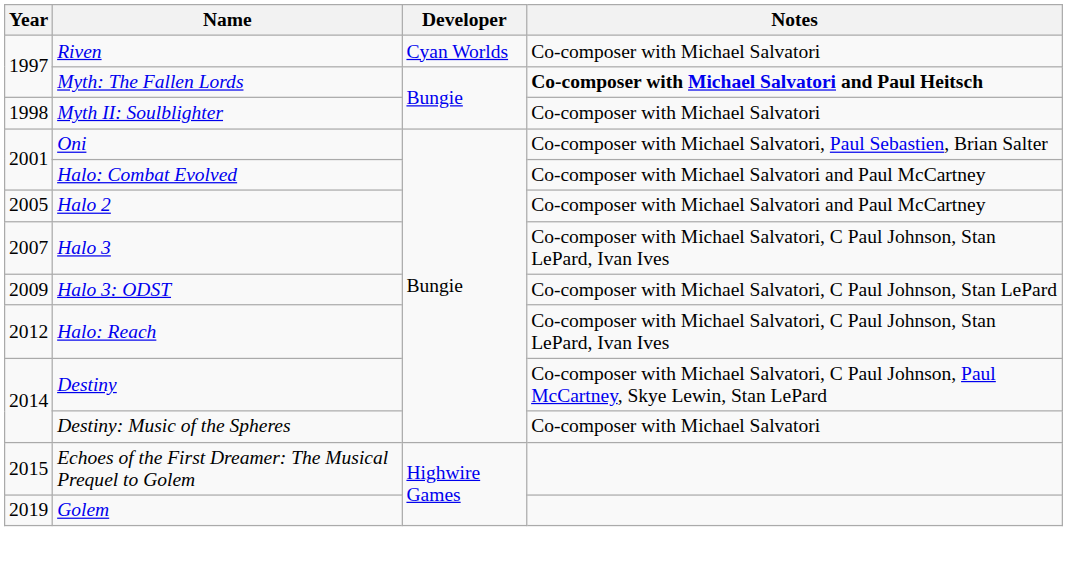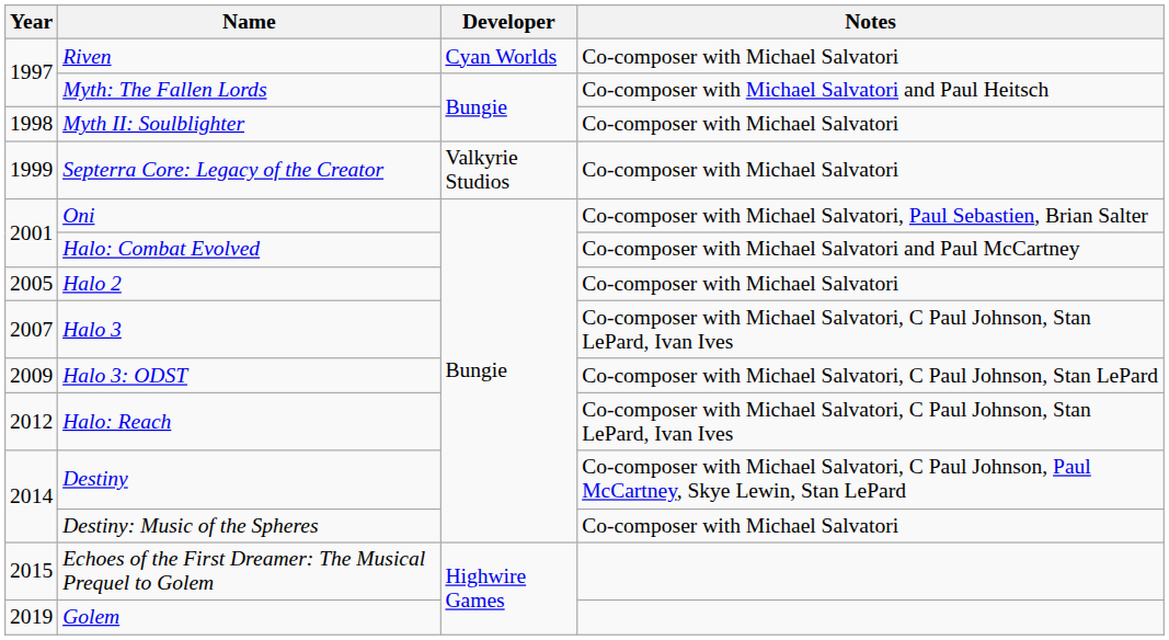Myth: The Fallen Lords | Notes: bold -> normal
+ row: 1999 | Septerra Core: Legacy of the Creator | Valkyrie Studios | Co-composer with Michael Salvatori
Halo 2 | Notes: Co-composer with Michael Salvatori and Paul McCartney -> Co-composer with Michael Salvatori
